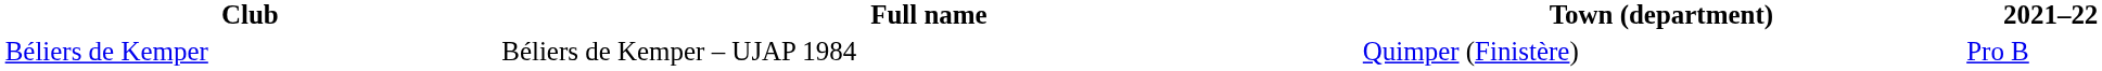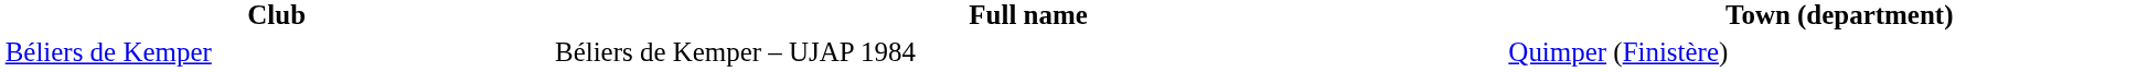- column: 2021–22 | Pro B
